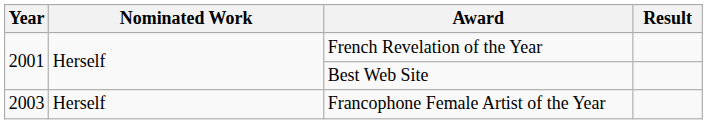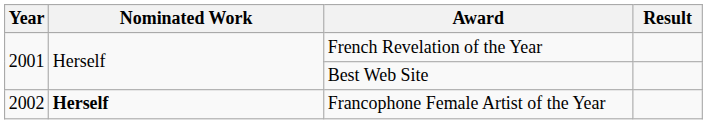Francophone Female Artist of the Year | Year: 2003 -> 2002
Francophone Female Artist of the Year | Nominated Work: normal -> bold
